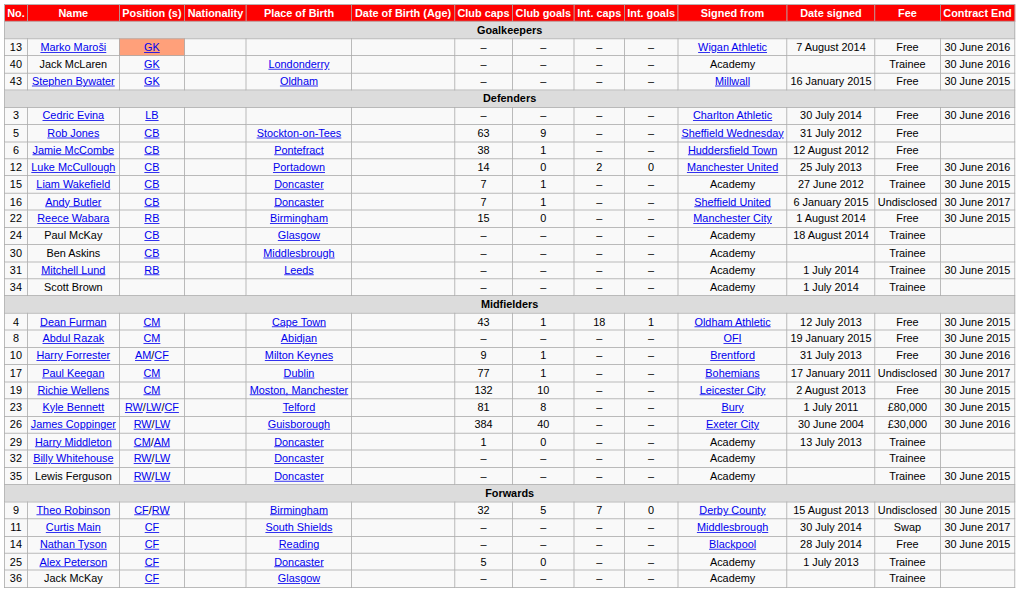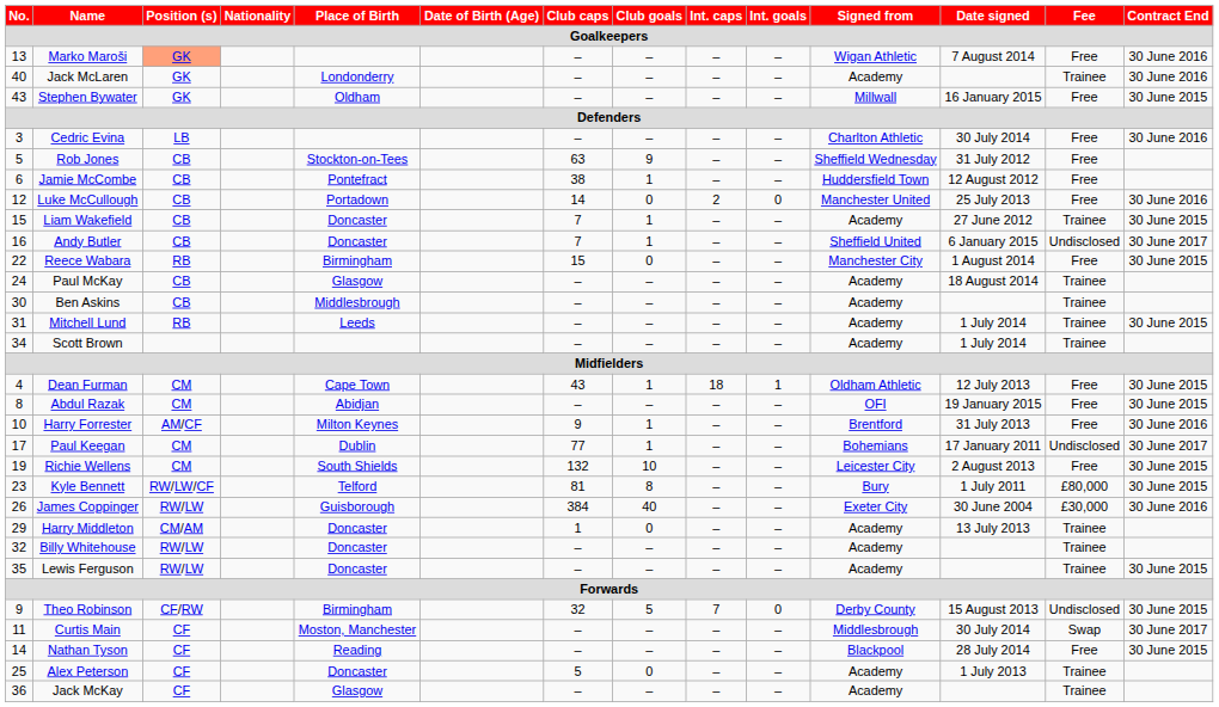Richie Wellens | Place of Birth: Moston, Manchester -> South Shields
Curtis Main | Place of Birth: South Shields -> Moston, Manchester
